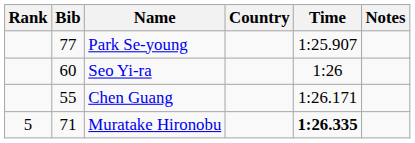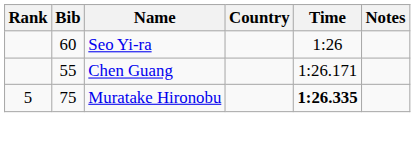- row: 77 | Park Se-young | 1:25.907
Muratake Hironobu | Bib: 71 -> 75
